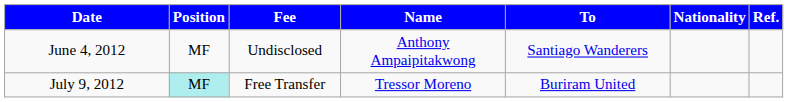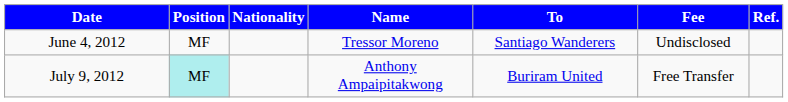columns swapped: Nationality <-> Fee
June 4, 2012 | Name: Anthony Ampaipitakwong -> Tressor Moreno
July 9, 2012 | Name: Tressor Moreno -> Anthony Ampaipitakwong
